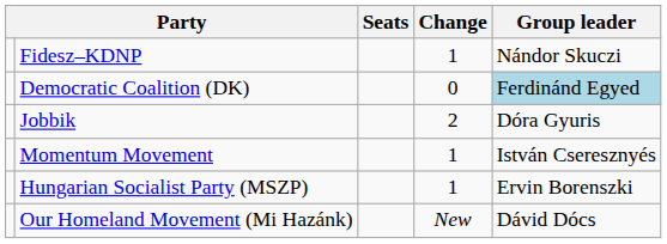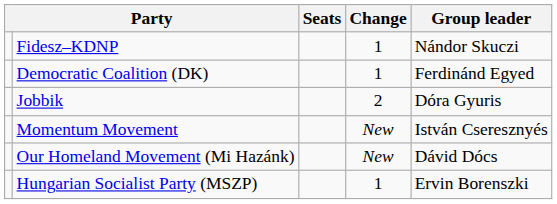Democratic Coalition (DK) | Change: 0 -> 1
Democratic Coalition (DK) | Group leader: lightblue background -> no background
Momentum Movement | Change: 1 -> New
rows swapped: Hungarian Socialist Party (MSZP) <-> Our Homeland Movement (Mi Hazánk)
